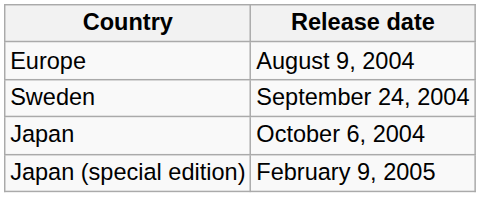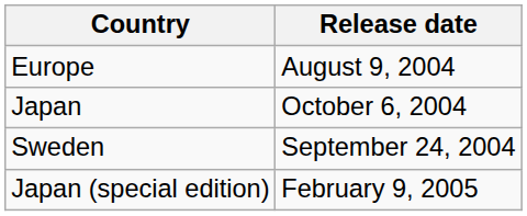rows swapped: Sweden <-> Japan
